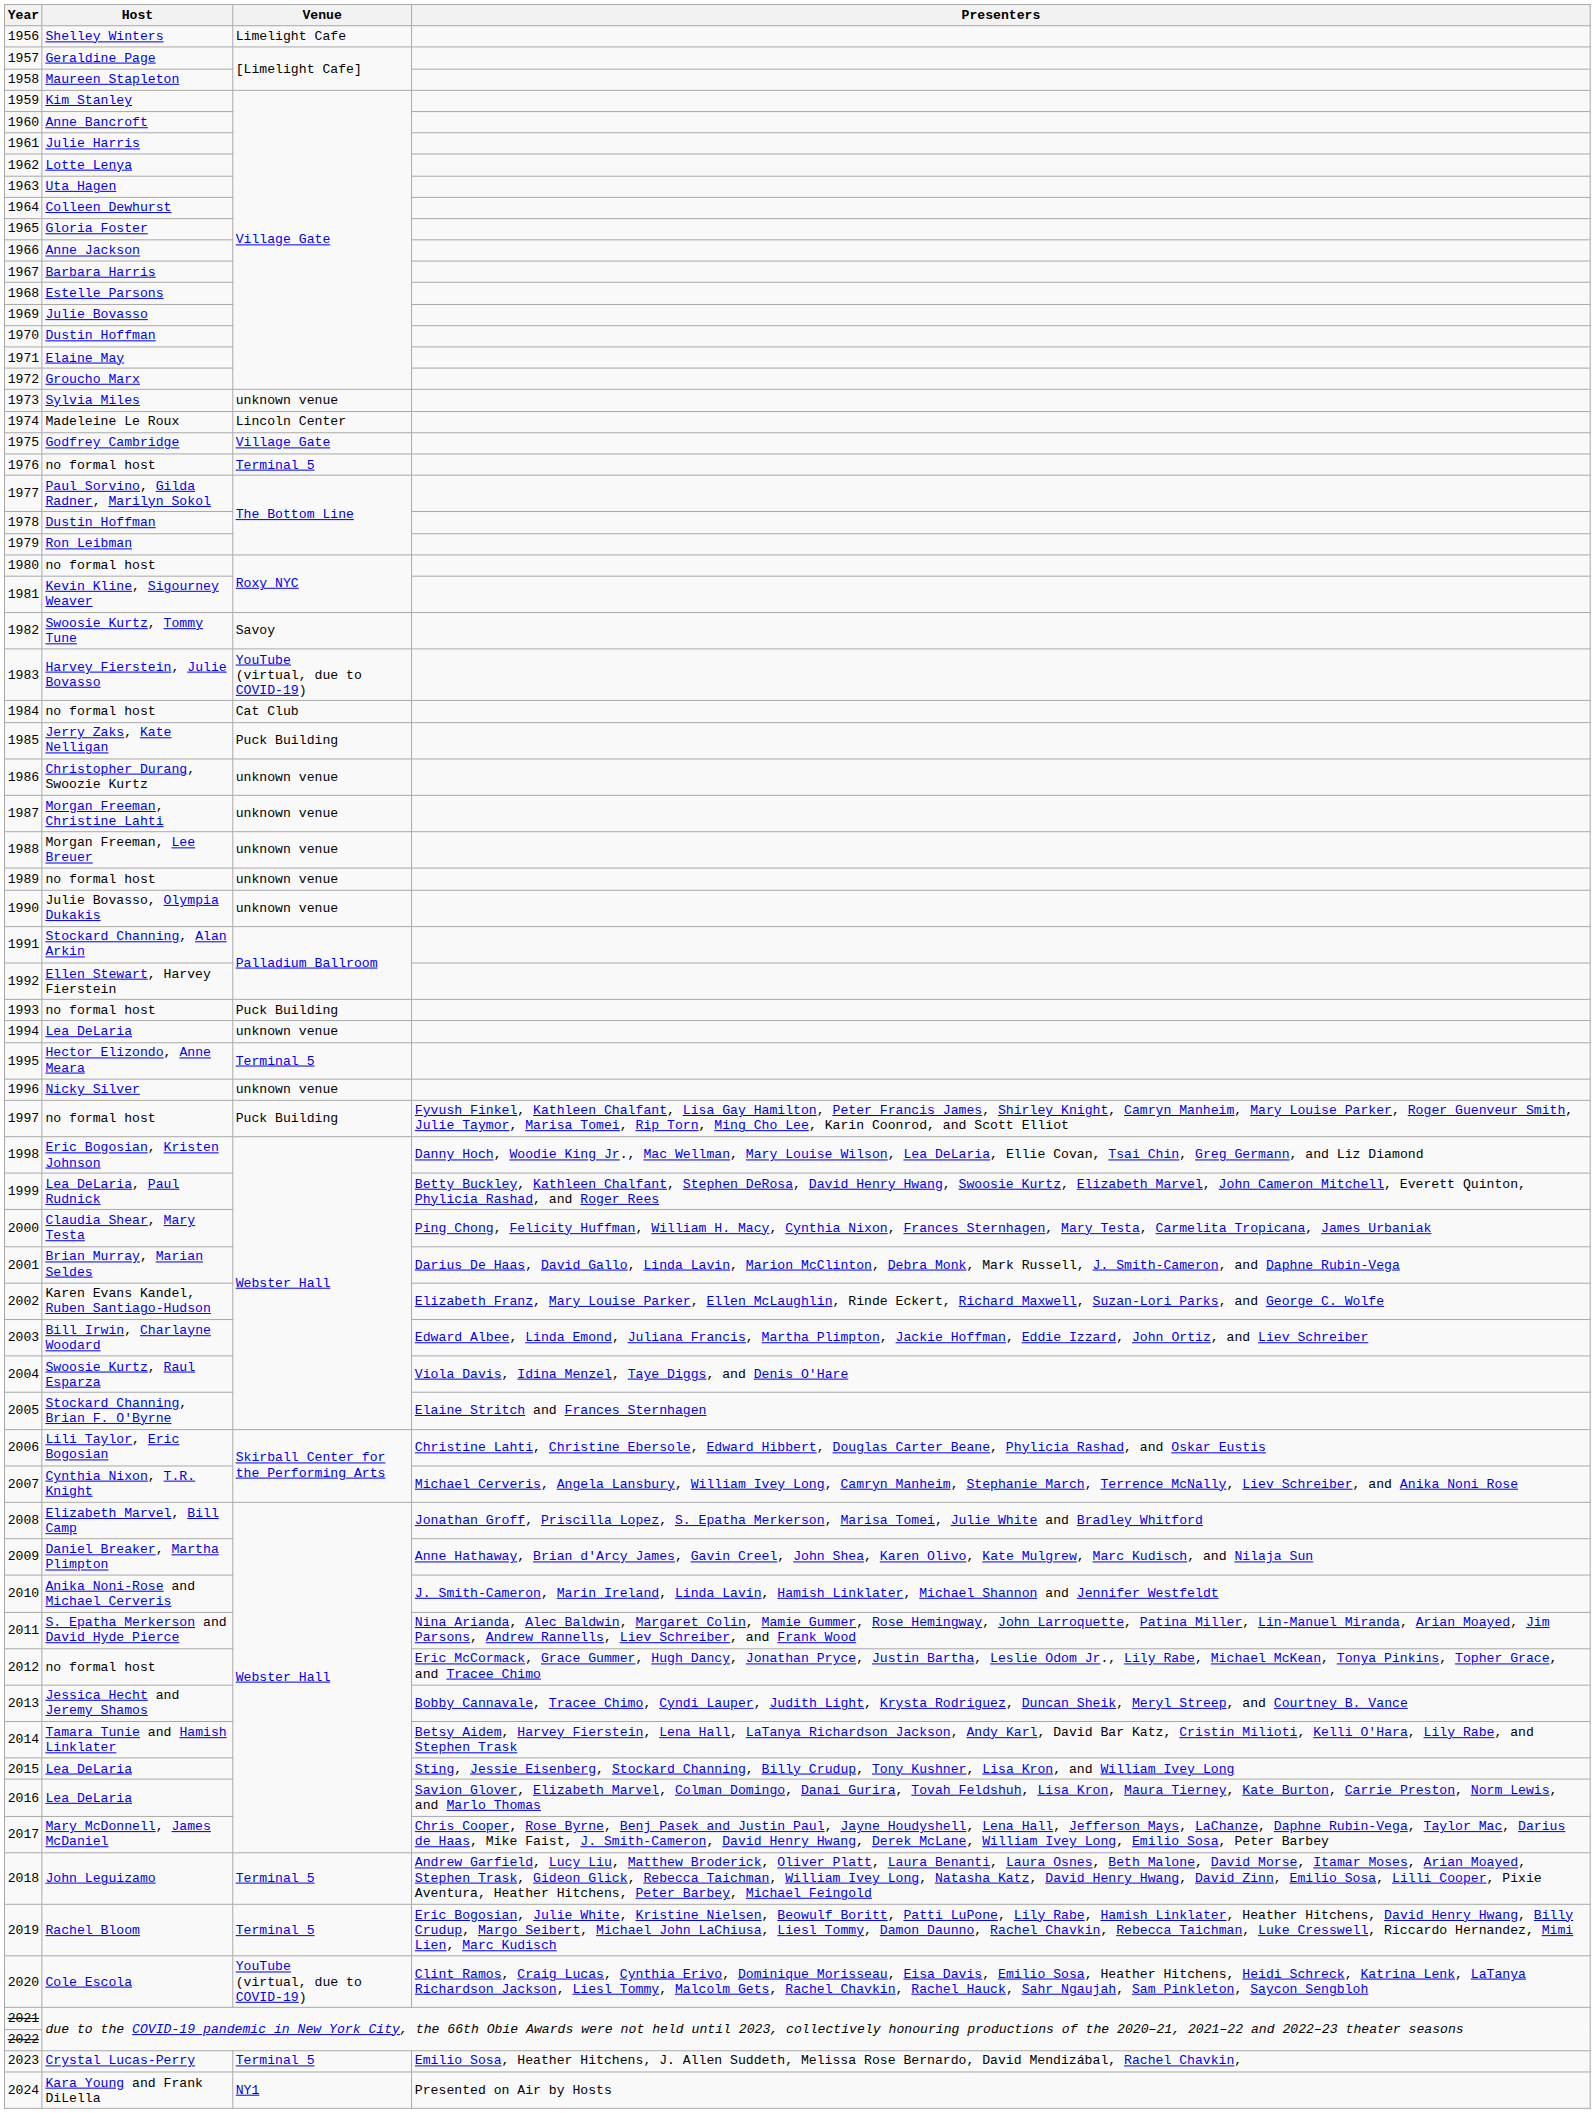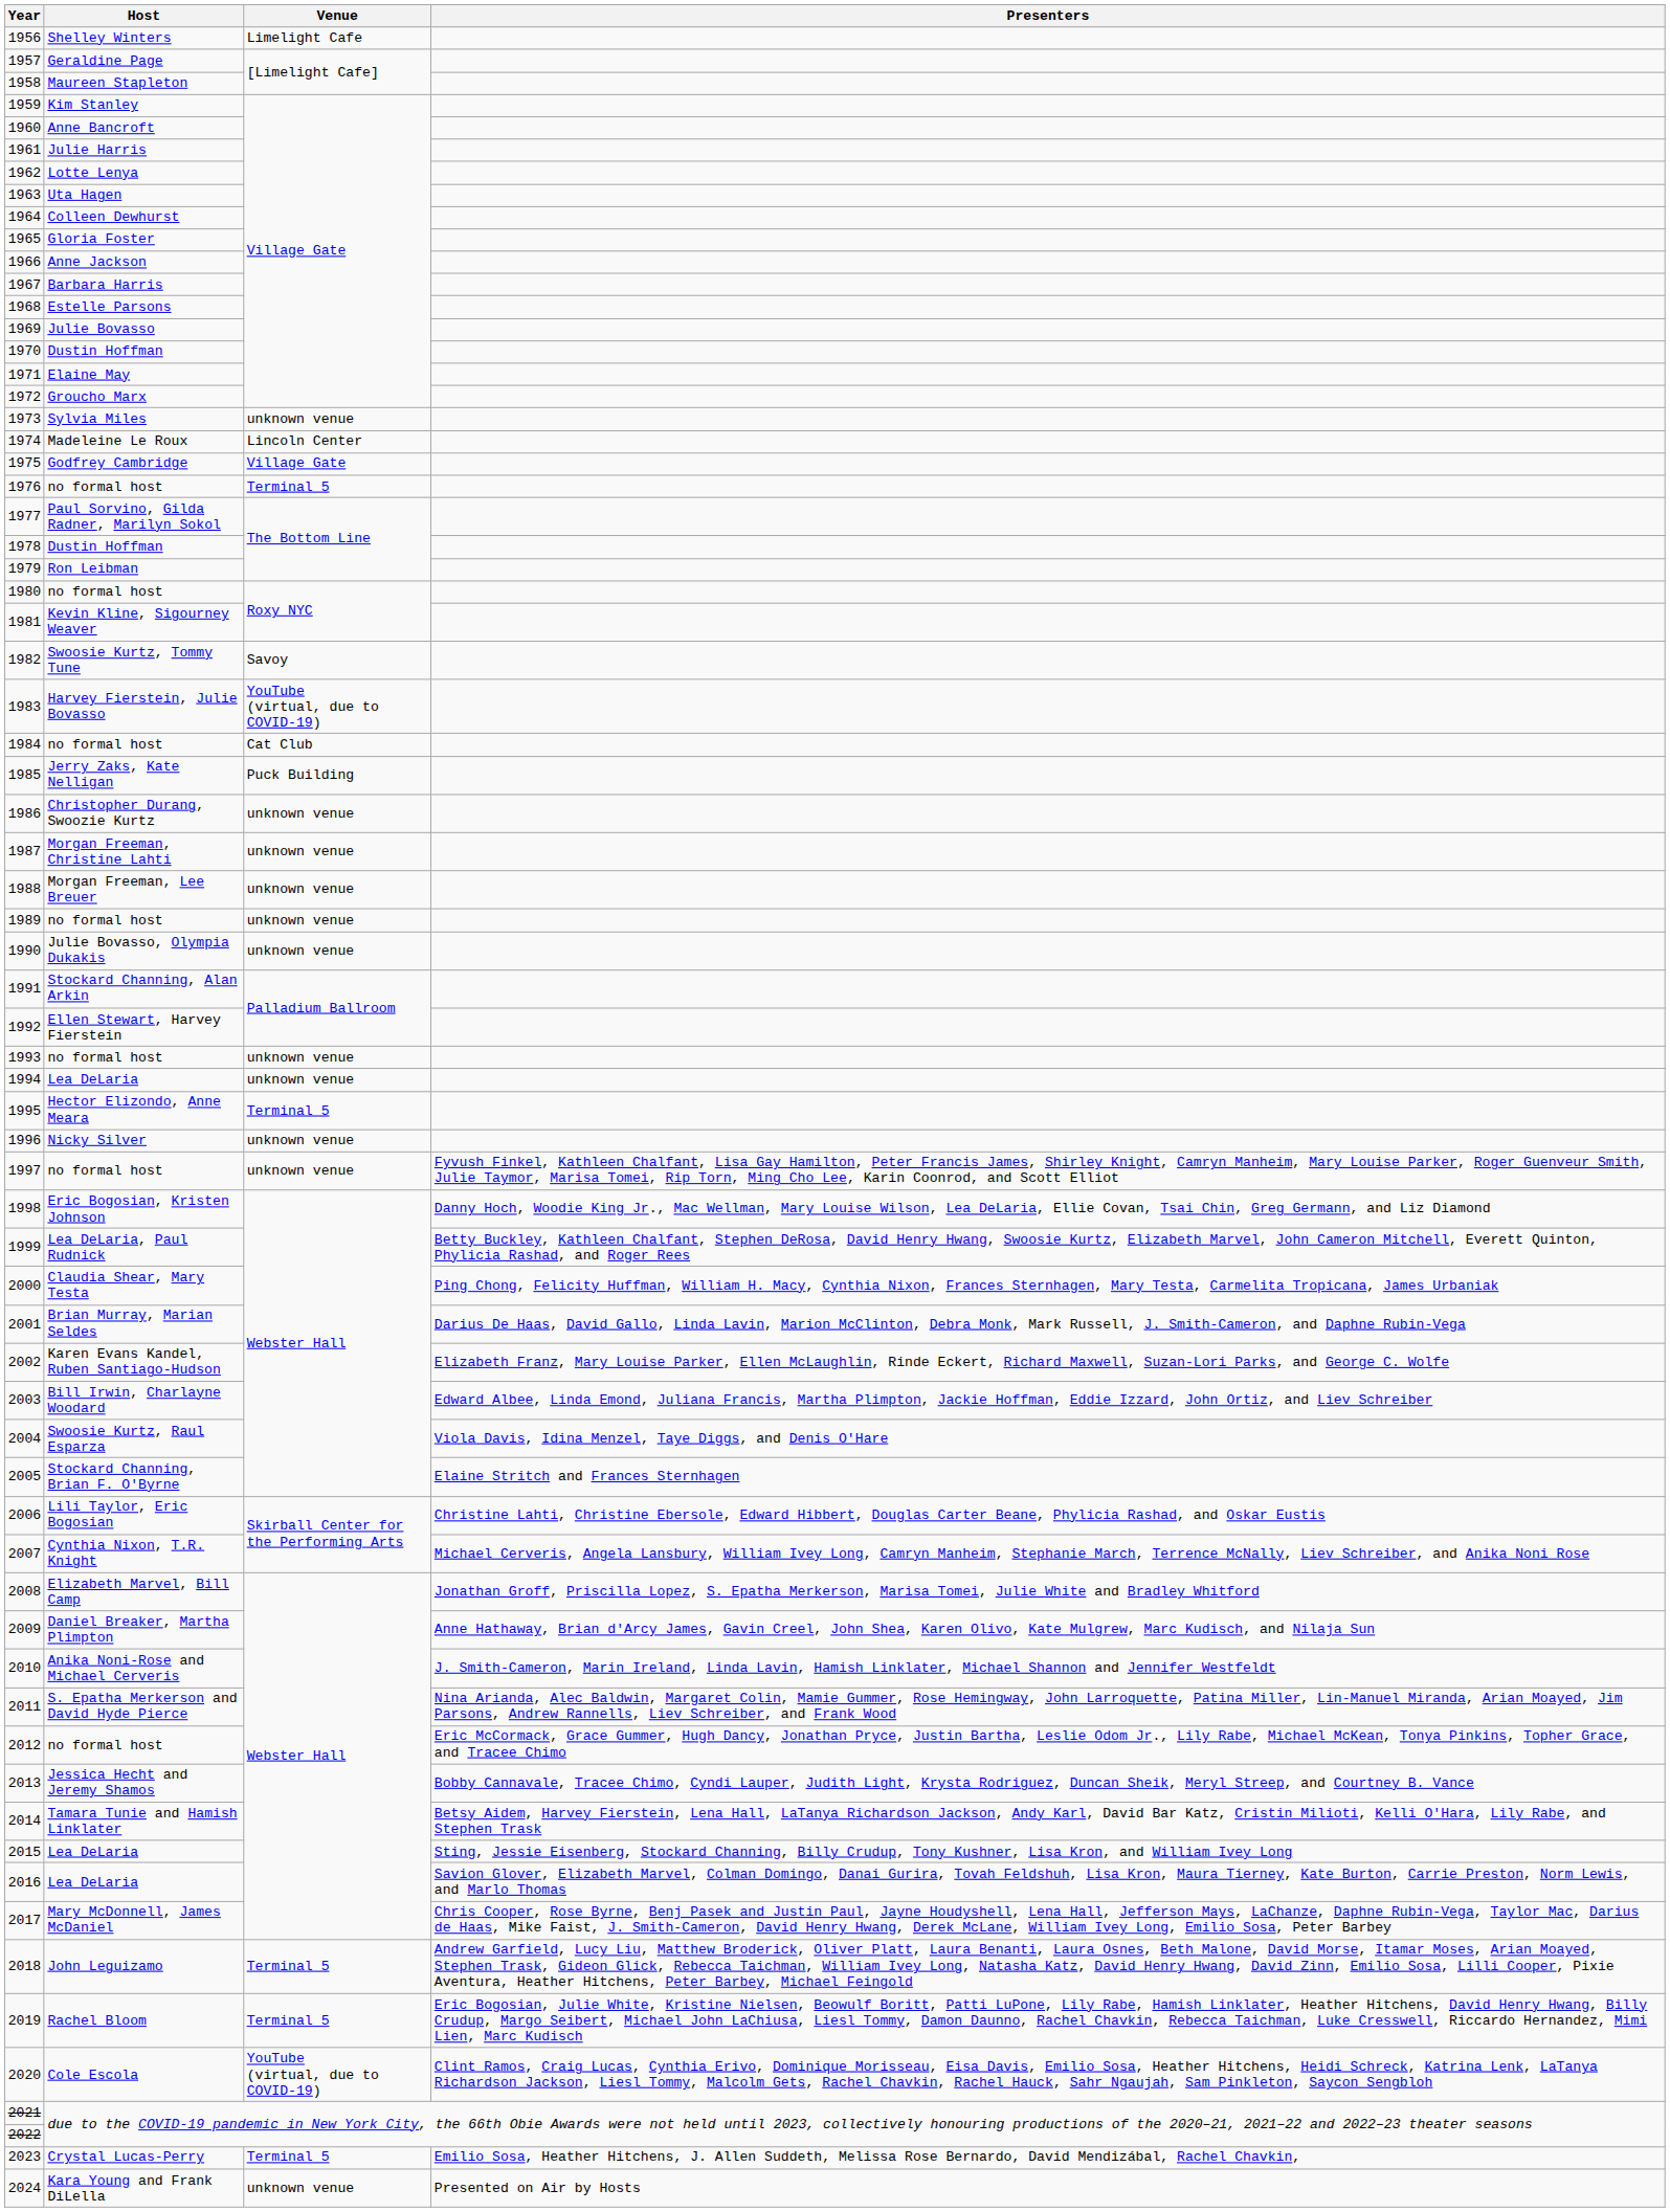1993 | Venue: Puck Building -> unknown venue
1997 | Venue: Puck Building -> unknown venue
2024 | Venue: NY1 -> unknown venue
